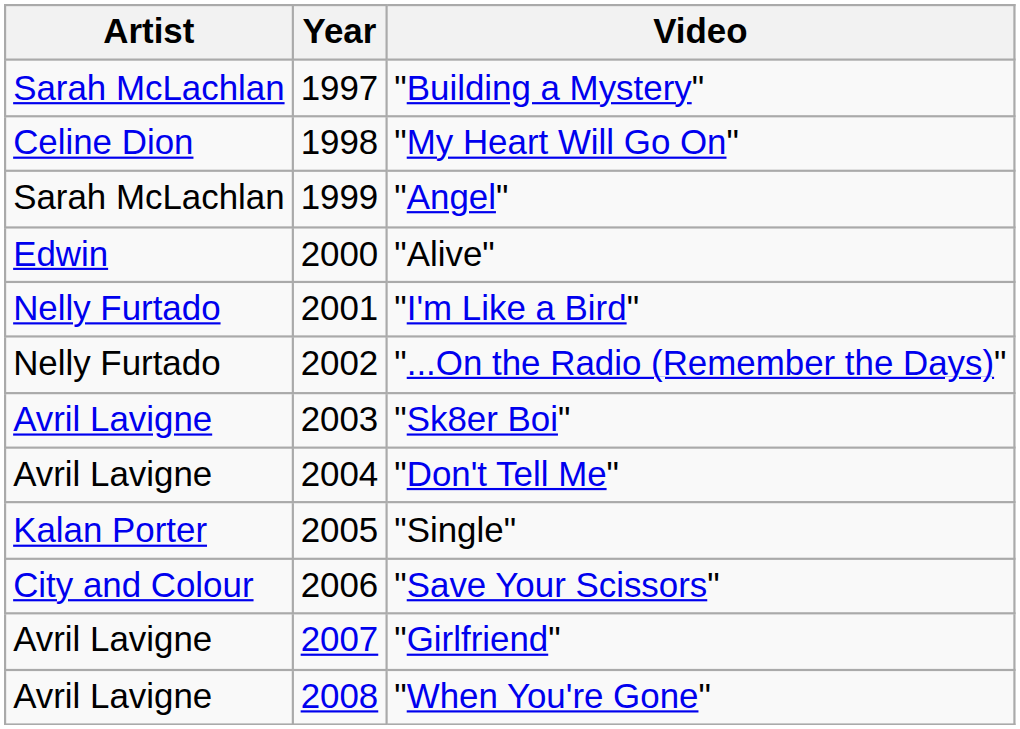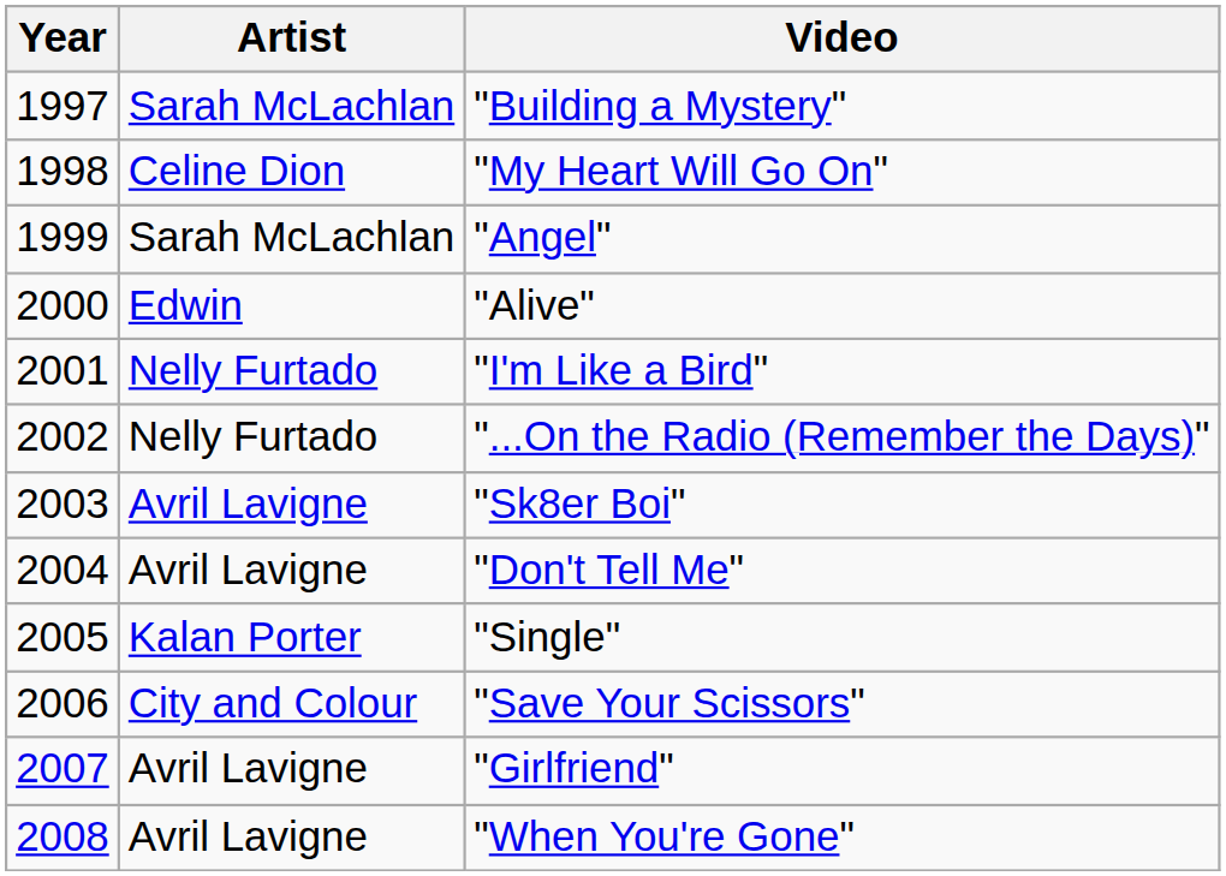columns swapped: Year <-> Artist
